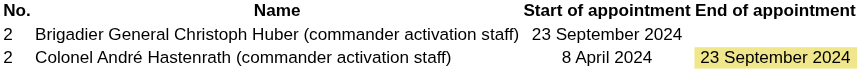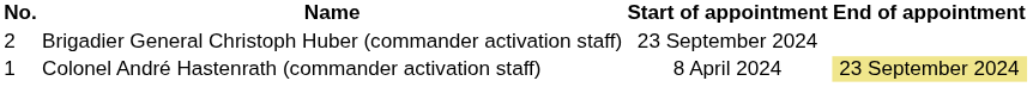Colonel André Hastenrath (commander activation staff) | No.: 2 -> 1
